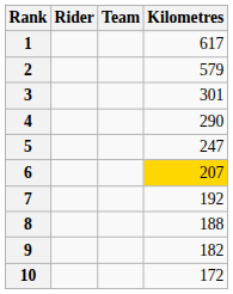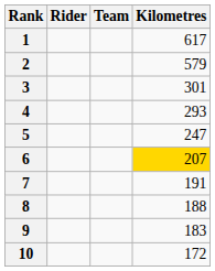4 | Kilometres: 290 -> 293
7 | Kilometres: 192 -> 191
9 | Kilometres: 182 -> 183
